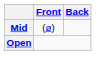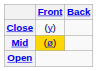+ row: Close | (y)
Mid | Front: no background -> gold background
